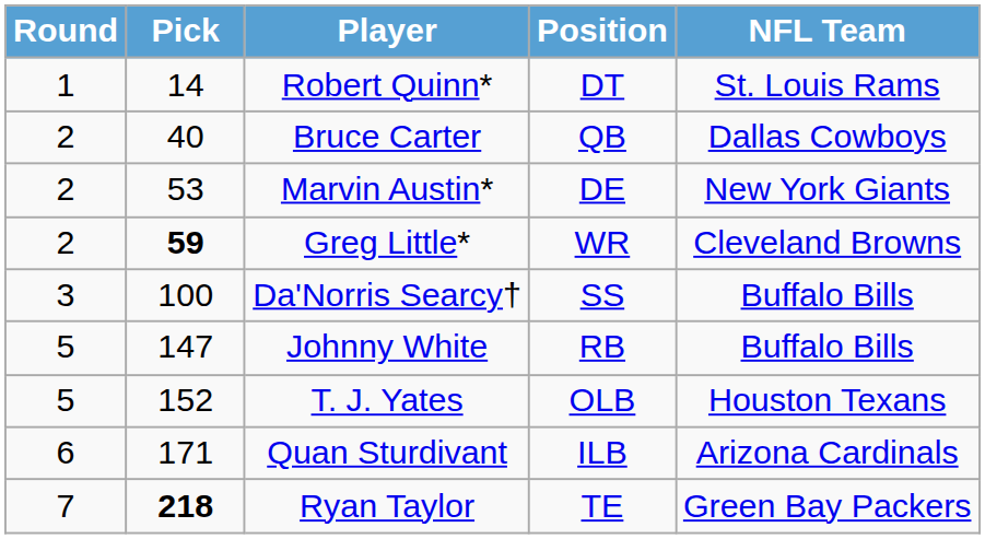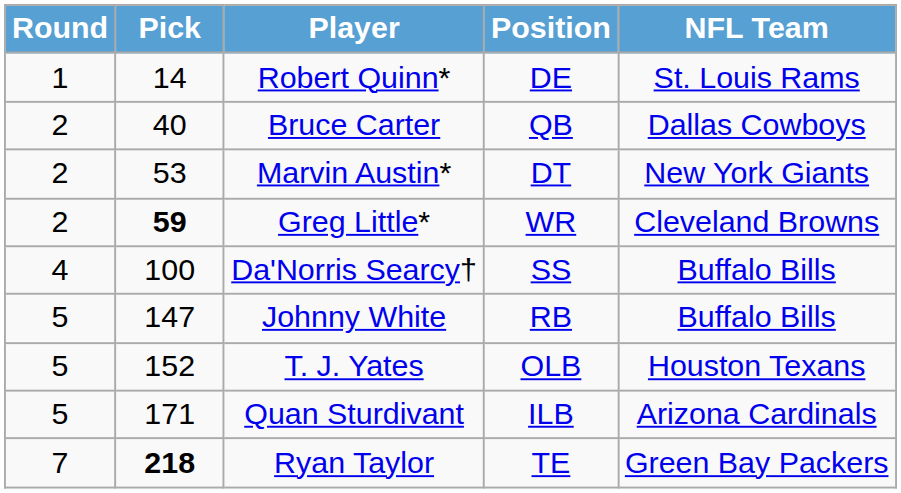Robert Quinn* | Position: DT -> DE
Marvin Austin* | Position: DE -> DT
Da'Norris Searcy† | Round: 3 -> 4
Quan Sturdivant | Round: 6 -> 5
